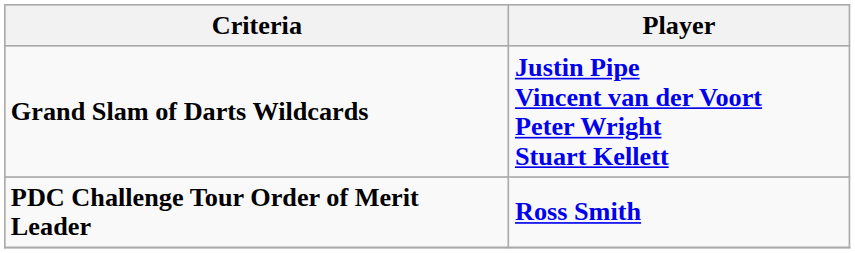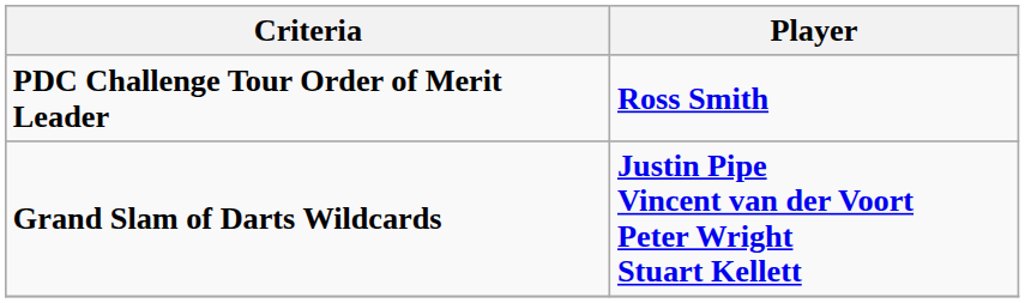rows swapped: PDC Challenge Tour Order of Merit Leader <-> Grand Slam of Darts Wildcards
